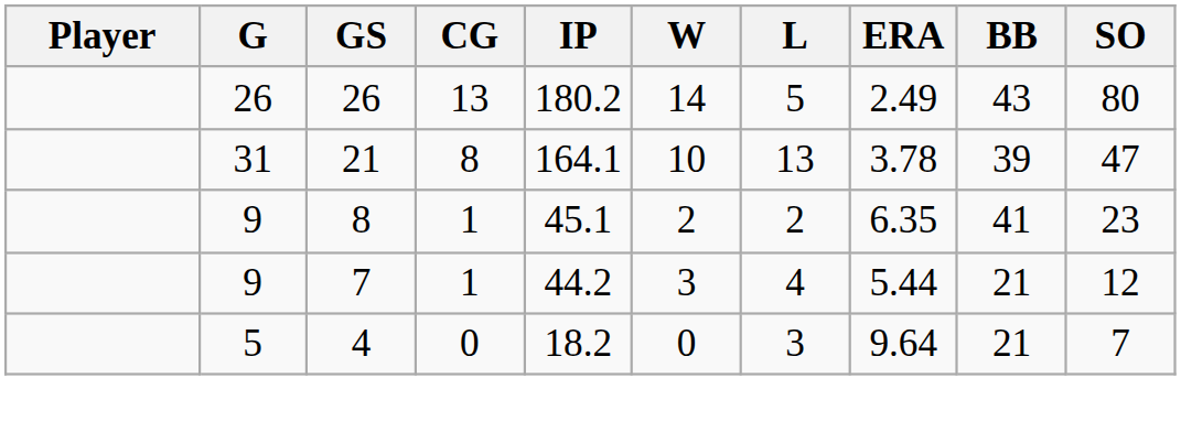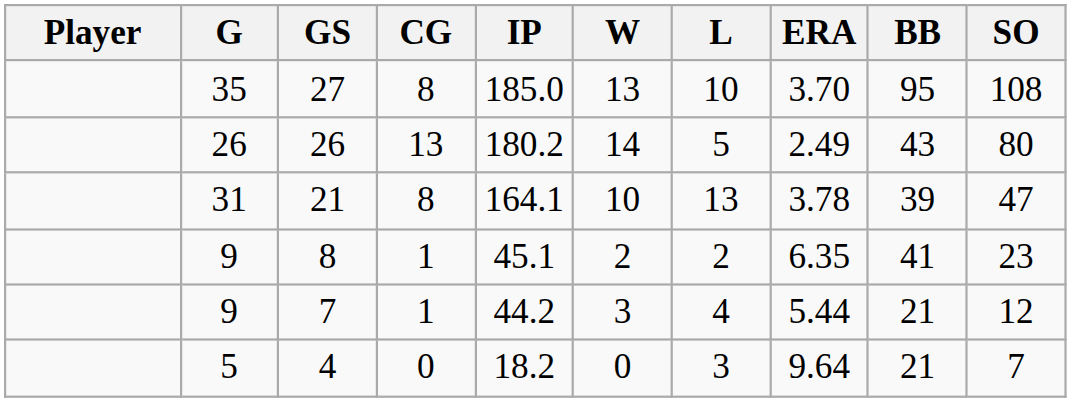+ row: 35 | 27 | 8 | 185.0 | 13 | 10 | 3.70 | 95 | 108
